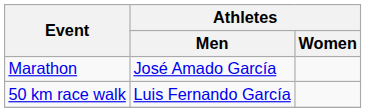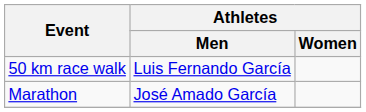rows swapped: 50 km race walk <-> Marathon
